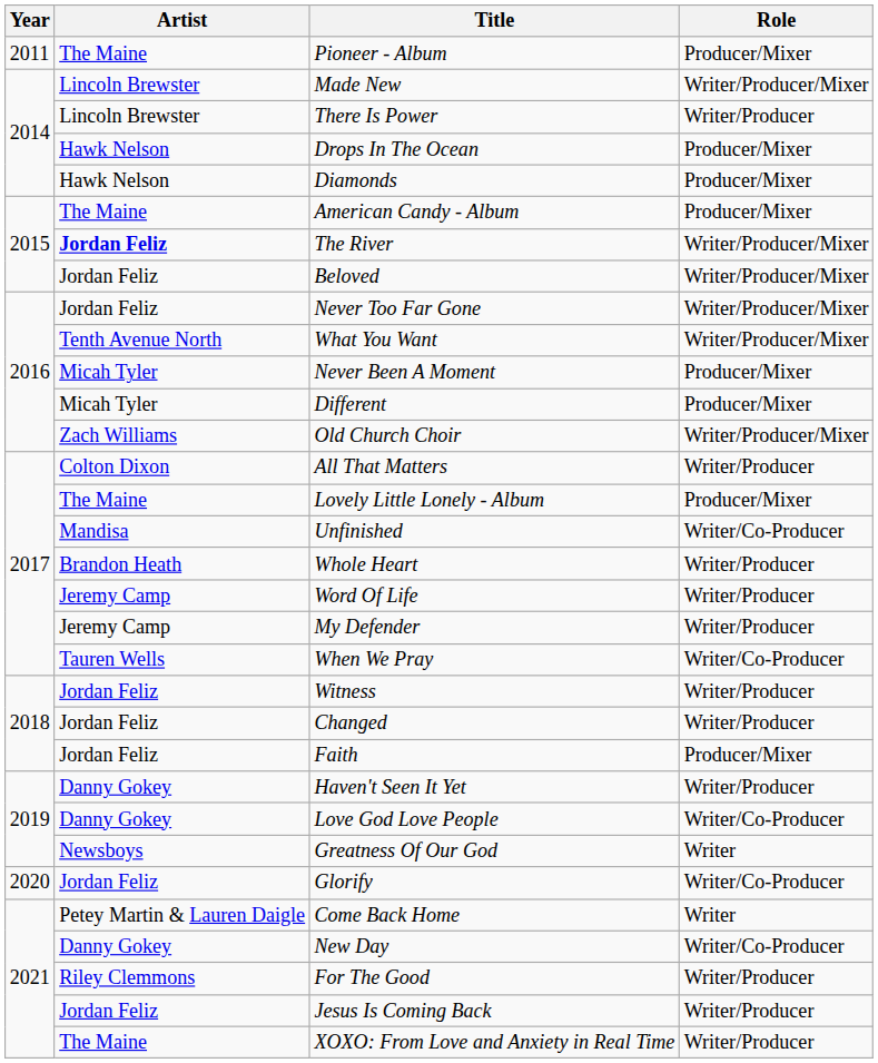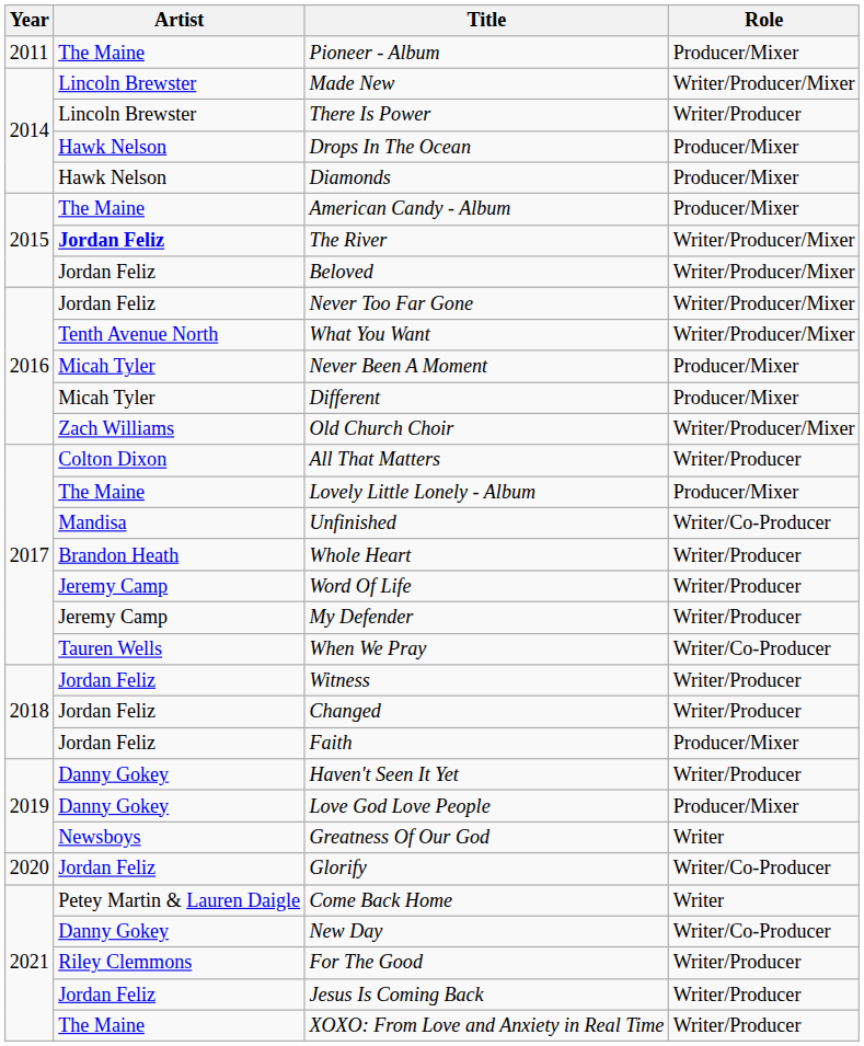Love God Love People | Role: Writer/Co-Producer -> Producer/Mixer
